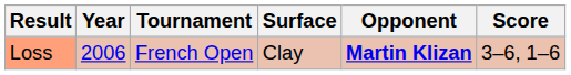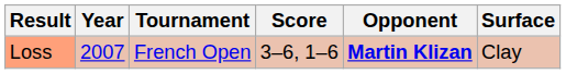columns swapped: Surface <-> Score
Loss | Year: 2006 -> 2007
